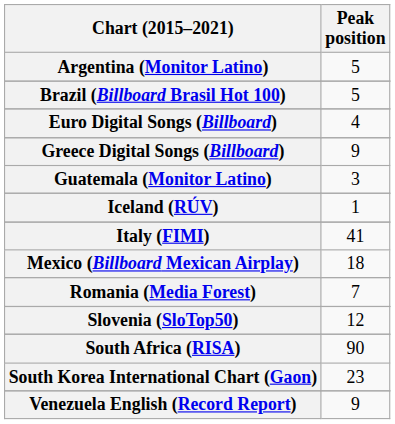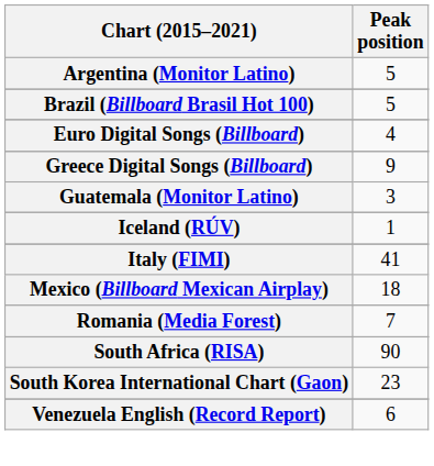- row: Slovenia (SloTop50) | 12
Venezuela English (Record Report) | Peak position: 9 -> 6
